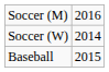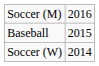rows swapped: Baseball <-> Soccer (W)
